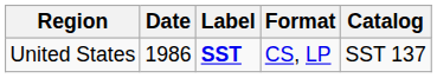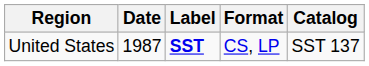United States | Date: 1986 -> 1987
